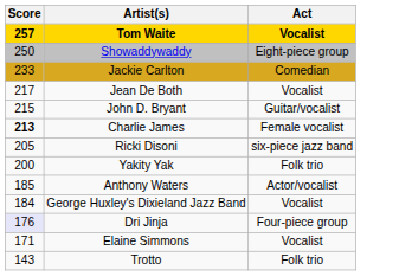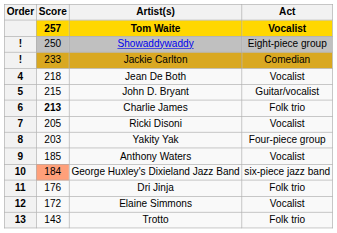+ column: Order | ! | ! | 4 | 5 | 6 | 7 | 8 | 9 | 10 | 11 | 12 | 13
Jean De Both | Score: 217 -> 218
Charlie James | Act: Female vocalist -> Folk trio
Ricki Disoni | Act: six-piece jazz band -> Vocalist
Yakity Yak | Score: 200 -> 203
Yakity Yak | Act: Folk trio -> Four-piece group
Anthony Waters | Act: Actor/vocalist -> Vocalist
George Huxley's Dixieland Jazz Band | Score: no background -> lightsalmon background
George Huxley's Dixieland Jazz Band | Act: Vocalist -> six-piece jazz band
Dri Jinja | Score: lavender background -> no background
Dri Jinja | Act: Four-piece group -> Folk trio
Elaine Simmons | Score: 171 -> 172
